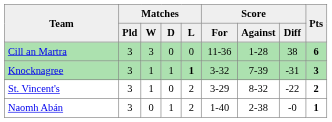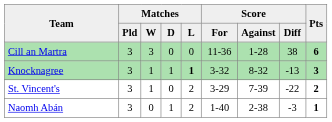Knocknagree | Score / Against: 7-39 -> 8-32
Knocknagree | Score / Diff: -31 -> -13
St. Vincent's | Score / Against: 8-32 -> 7-39
Naomh Abán | Score / Diff: -0 -> -3
